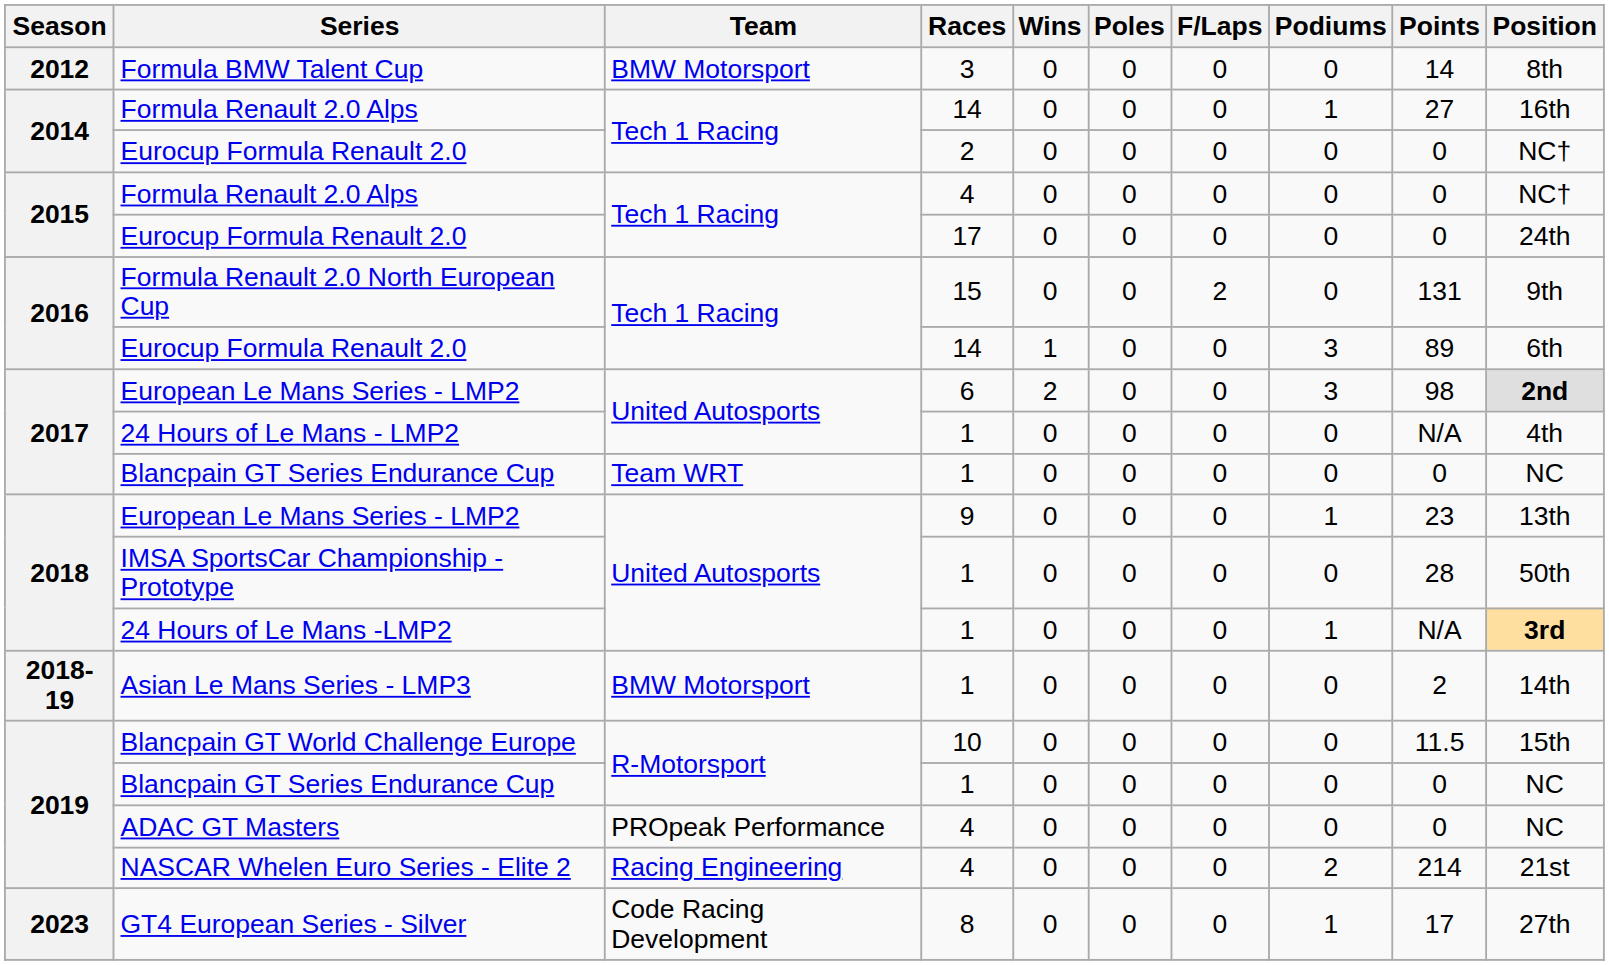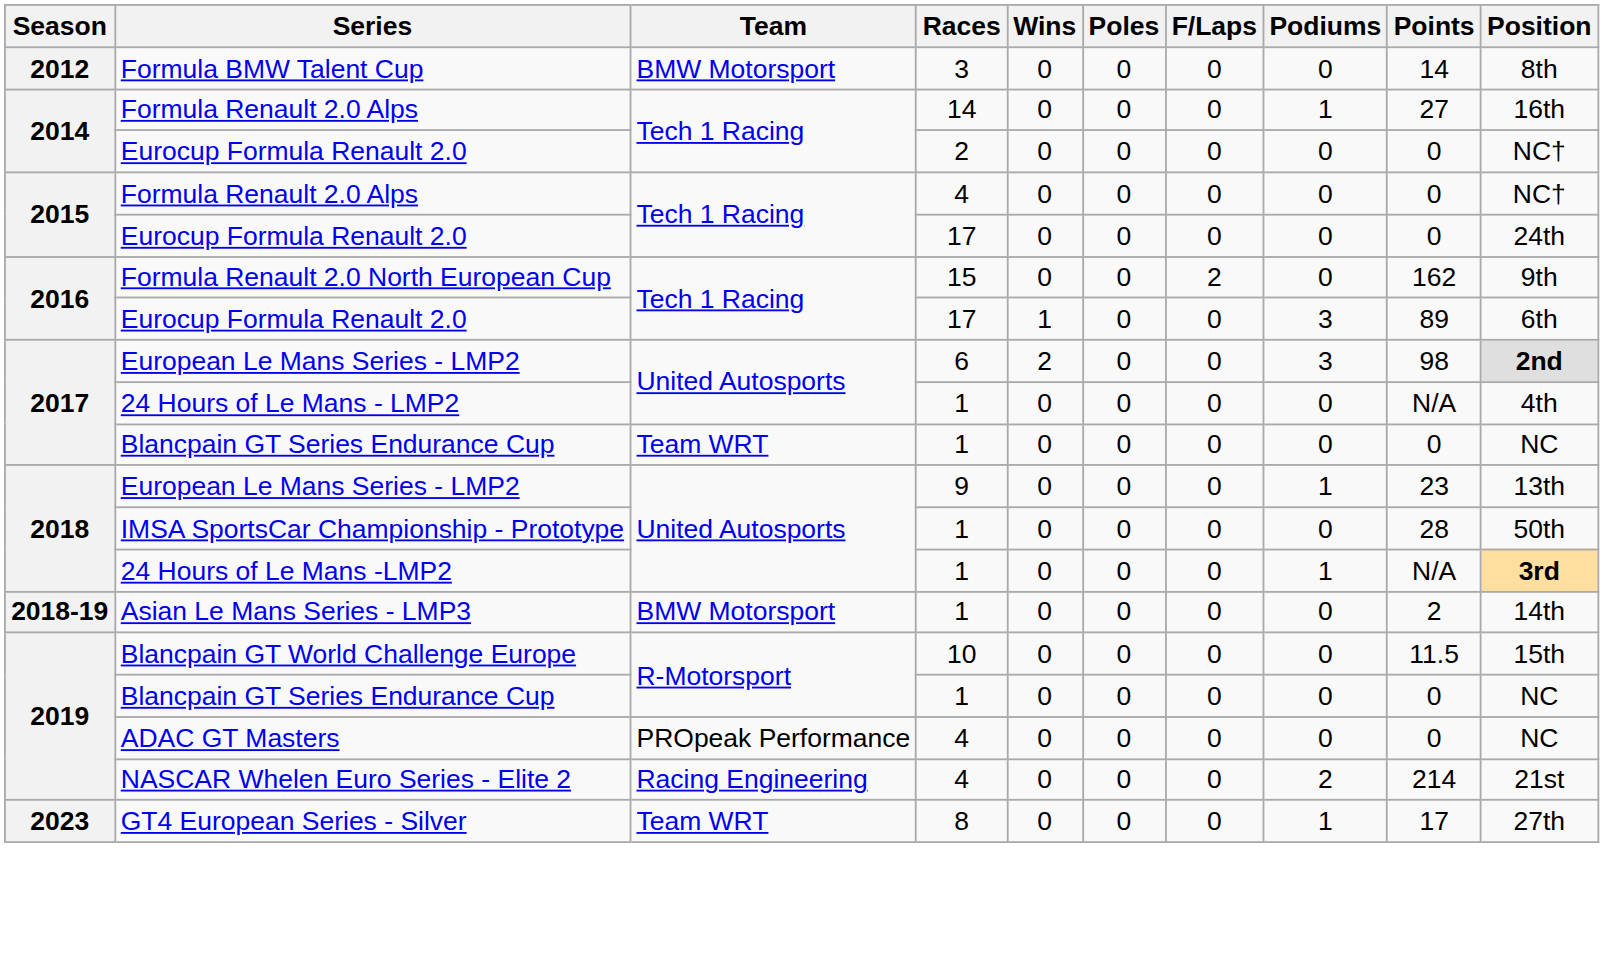Formula Renault 2.0 North European Cup | Points: 131 -> 162
2016 / Eurocup Formula Renault 2.0 | Races: 14 -> 17
GT4 European Series - Silver | Team: Code Racing Development -> Team WRT
